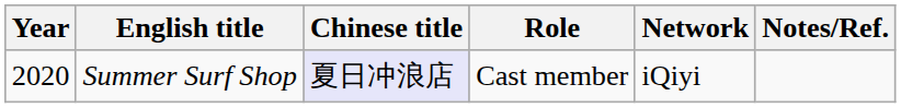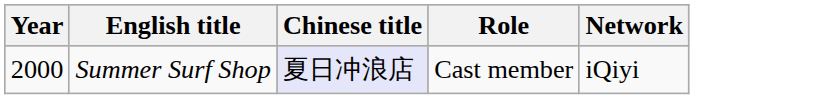- column: Notes/Ref.
Summer Surf Shop | Year: 2020 -> 2000
